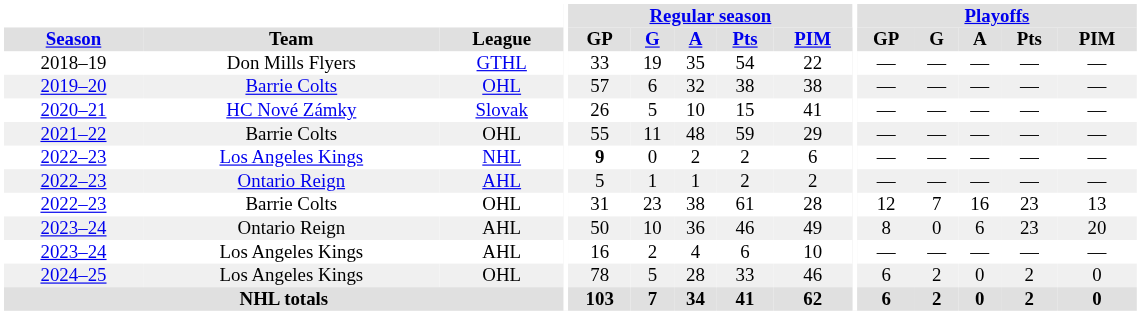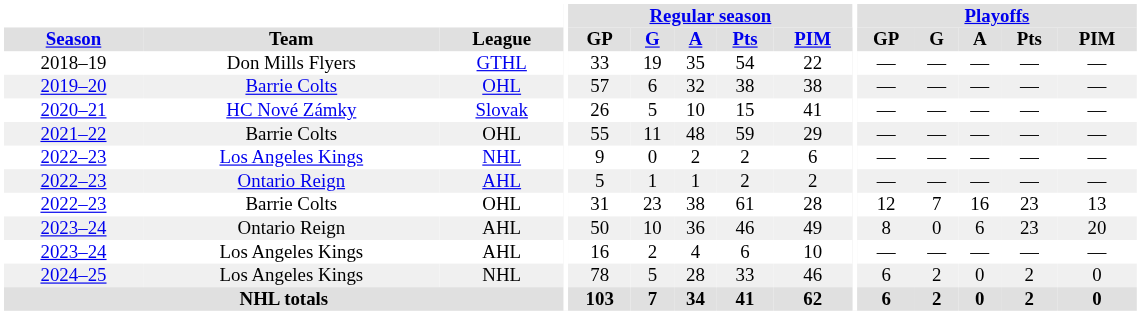2022–23 / Los Angeles Kings | Regular season / GP: bold -> normal
2024–25 | League: OHL -> NHL
